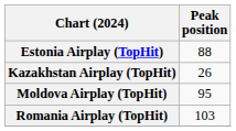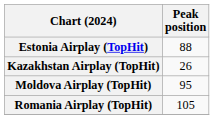Romania Airplay (TopHit) | Peak position: 103 -> 105
